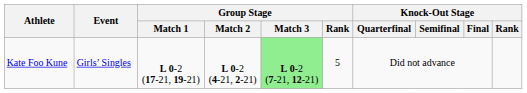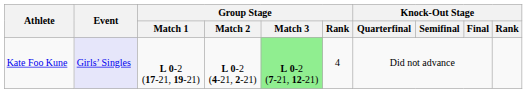Kate Foo Kune | Event: no background -> lavender background
Kate Foo Kune | Group Stage / Rank: 5 -> 4
